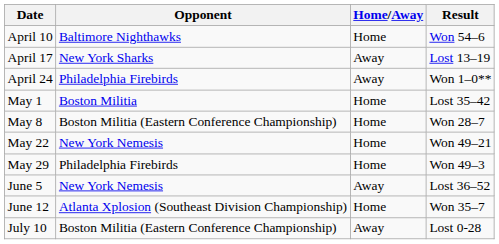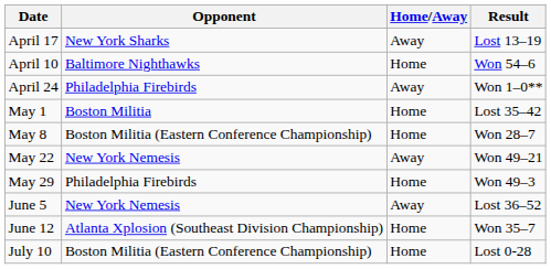rows swapped: April 10 <-> April 17
May 22 | Home/Away: Home -> Away
July 10 | Home/Away: Away -> Home
